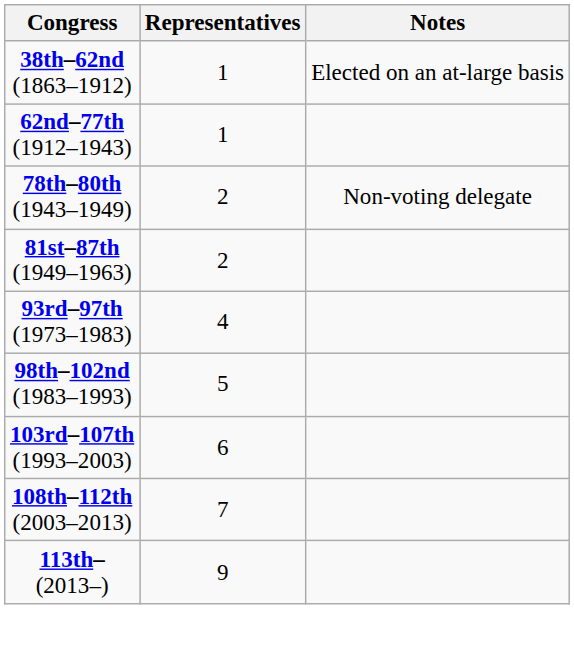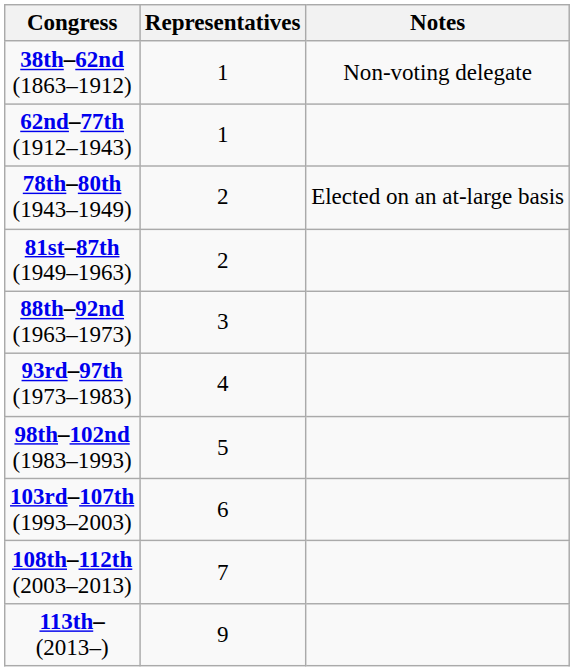38th–62nd (1863–1912) | Notes: Elected on an at-large basis -> Non-voting delegate
78th–80th (1943–1949) | Notes: Non-voting delegate -> Elected on an at-large basis
+ row: 88th–92nd (1963–1973) | 3
